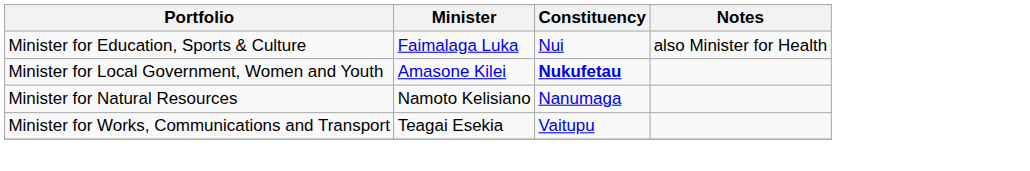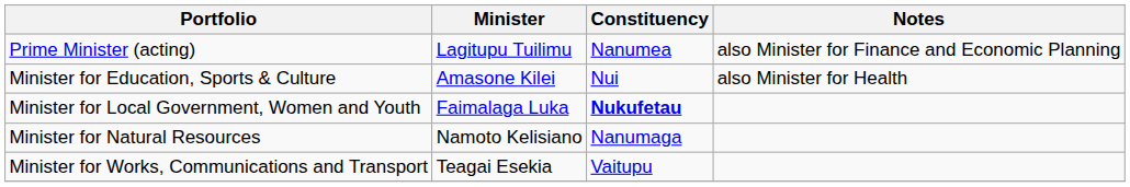+ row: Prime Minister (acting) | Lagitupu Tuilimu | Nanumea | also Minister for Finance and Economic Planning
Minister for Education, Sports & Culture | Minister: Faimalaga Luka -> Amasone Kilei
Minister for Local Government, Women and Youth | Minister: Amasone Kilei -> Faimalaga Luka
